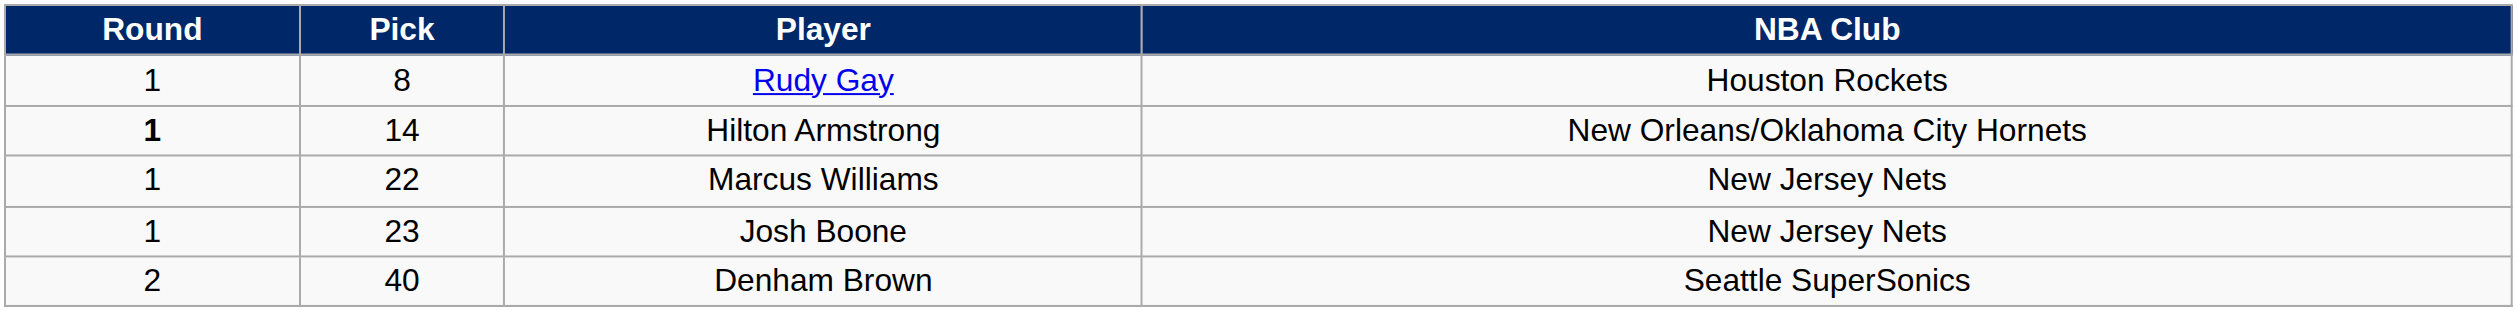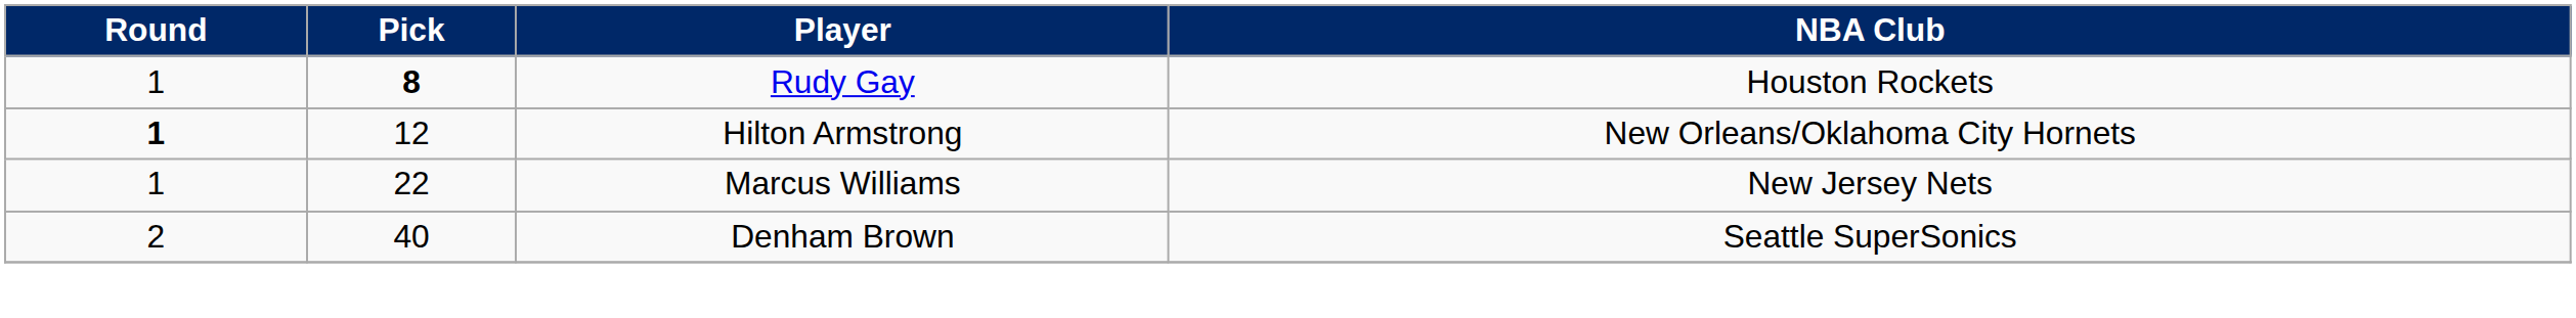Rudy Gay | Pick: normal -> bold
Hilton Armstrong | Pick: 14 -> 12
- row: 1 | 23 | Josh Boone | New Jersey Nets
